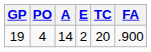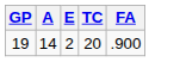- column: PO | 4
